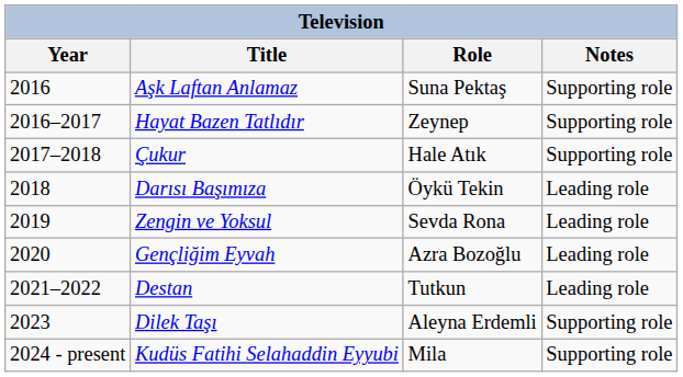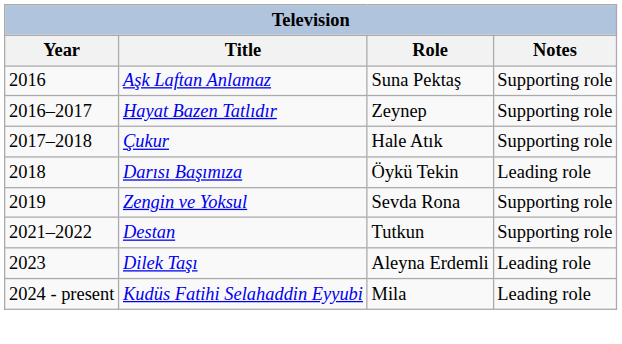Zengin ve Yoksul | Notes: Leading role -> Supporting role
- row: 2020 | Gençliğim Eyvah | Azra Bozoğlu | Leading role
Destan | Notes: Leading role -> Supporting role
Dilek Taşı | Notes: Supporting role -> Leading role
Kudüs Fatihi Selahaddin Eyyubi | Notes: Supporting role -> Leading role
